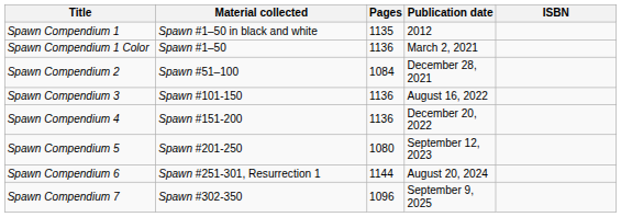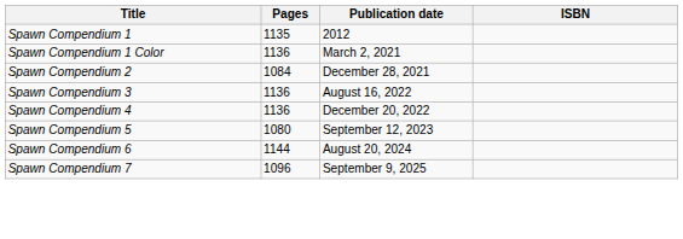- column: Material collected | Spawn #1–50 in black and white | Spawn #1–50 | Spawn #51–100 | Spawn #101-150 | Spawn #151-200 | Spawn #201-250 | Spawn #251-301, Resurrection 1 | Spawn #302-350
